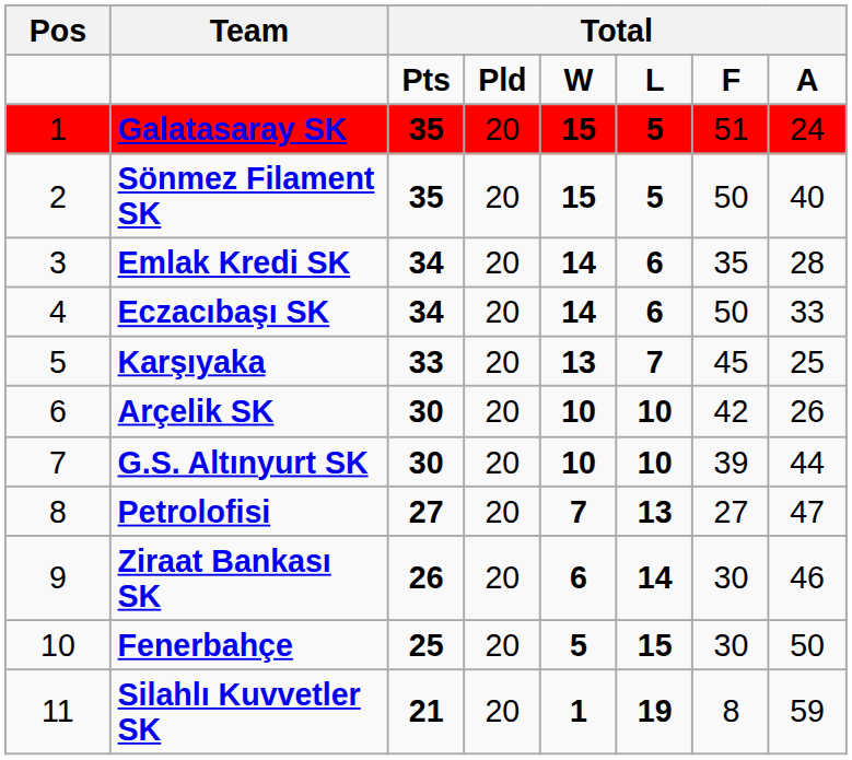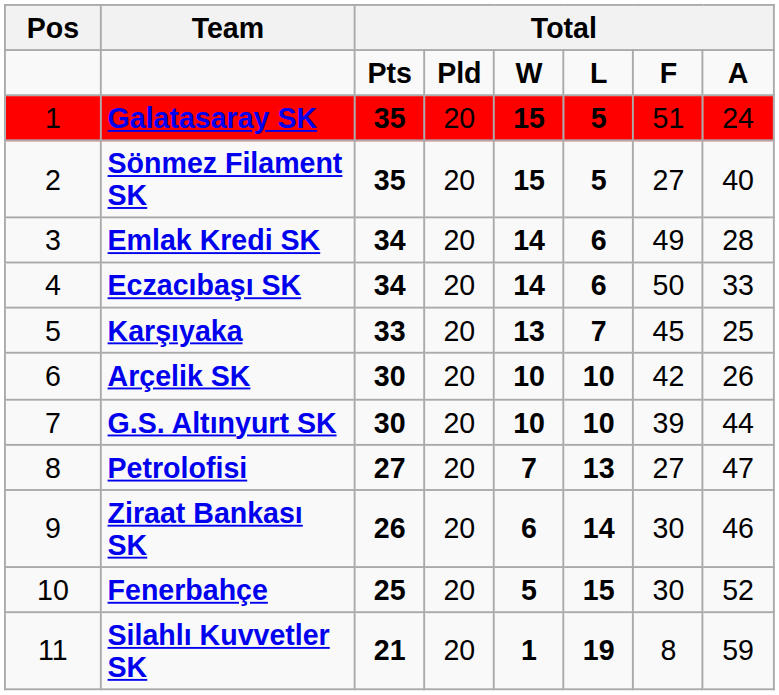Sönmez Filament SK | column 7: 50 -> 27
Emlak Kredi SK | column 7: 35 -> 49
Fenerbahçe | column 8: 50 -> 52
